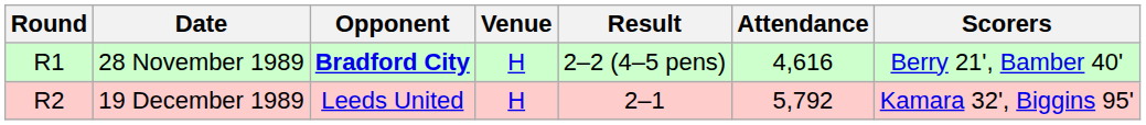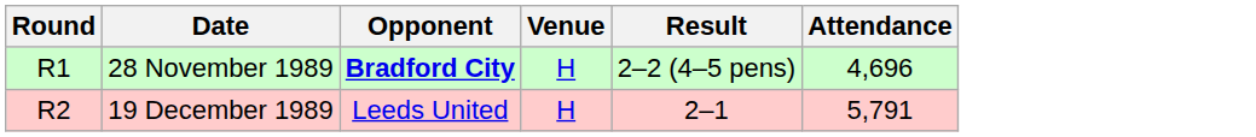- column: Scorers | Berry 21', Bamber 40' | Kamara 32', Biggins 95'
28 November 1989 | Attendance: 4,616 -> 4,696
19 December 1989 | Attendance: 5,792 -> 5,791
